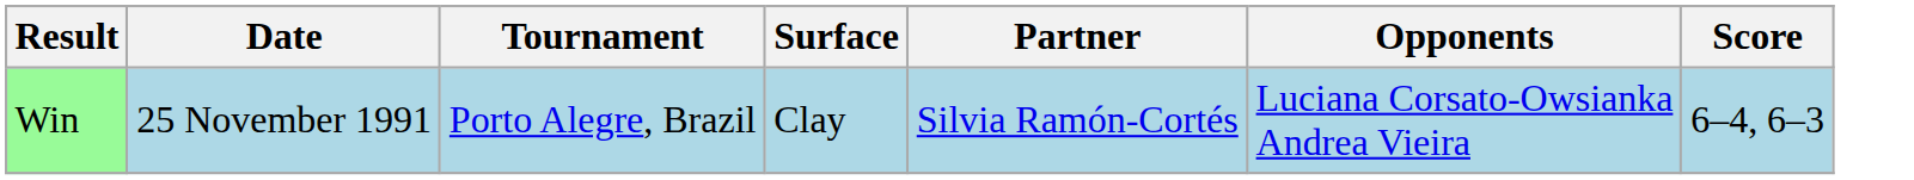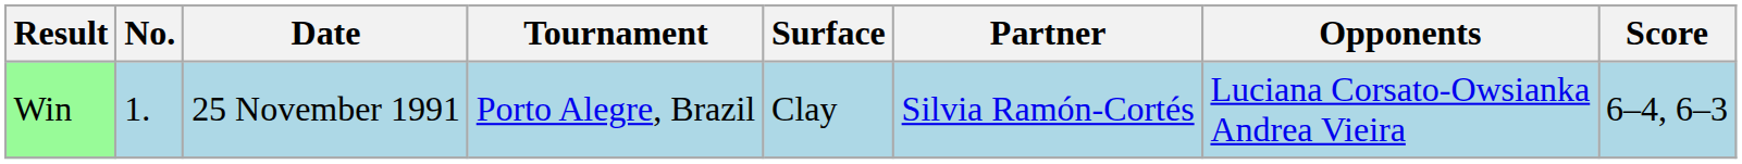+ column: No. | 1.
